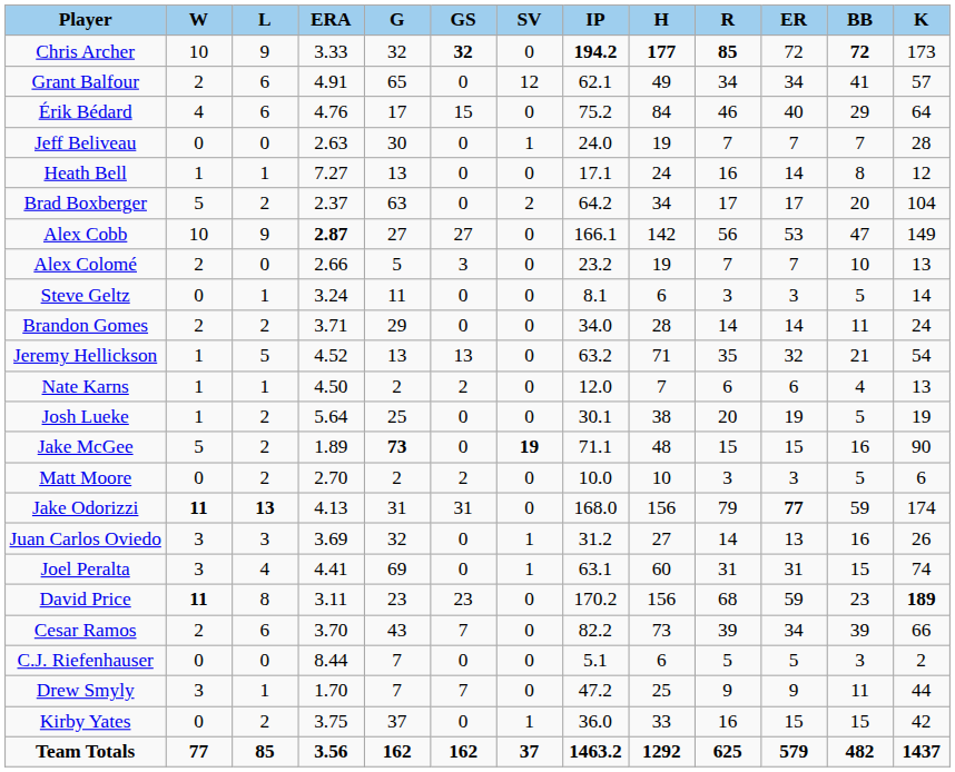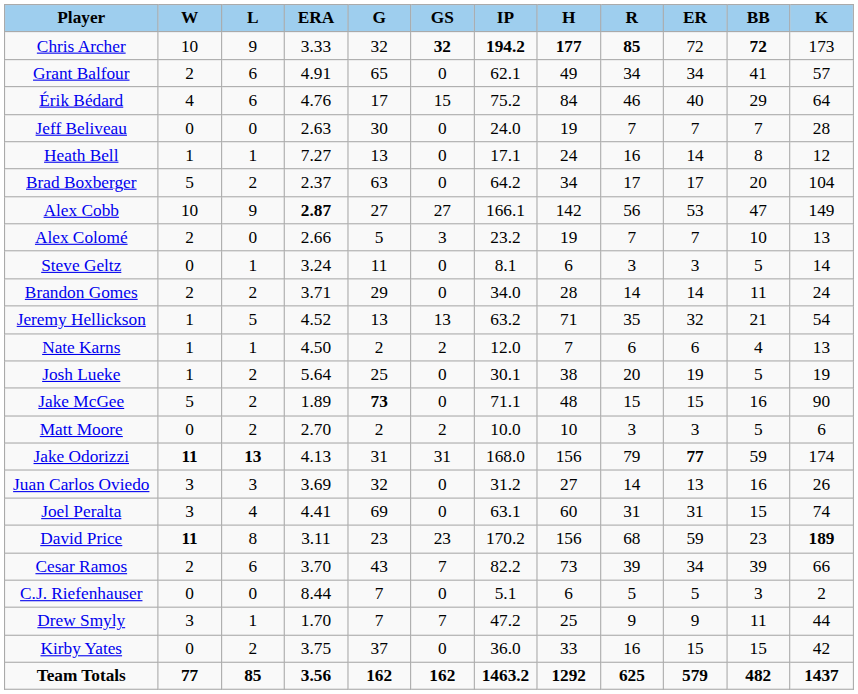- column: SV | 0 | 12 | 0 | 1 | 0 | 2 | 0 | 0 | 0 | 0 | 0 | 0 | 0 | 19 | 0 | 0 | 1 | 1 | 0 | 0 | 0 | 0 | 1 | 37
